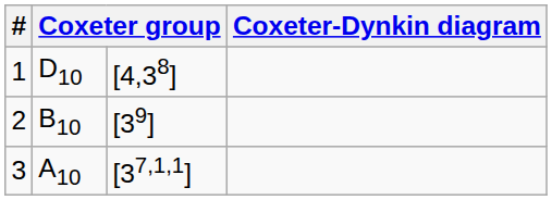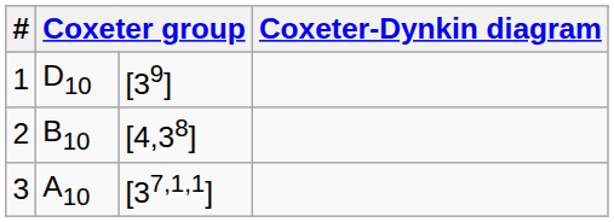1 | column 3: [4,38] -> [39]
2 | column 3: [39] -> [4,38]
